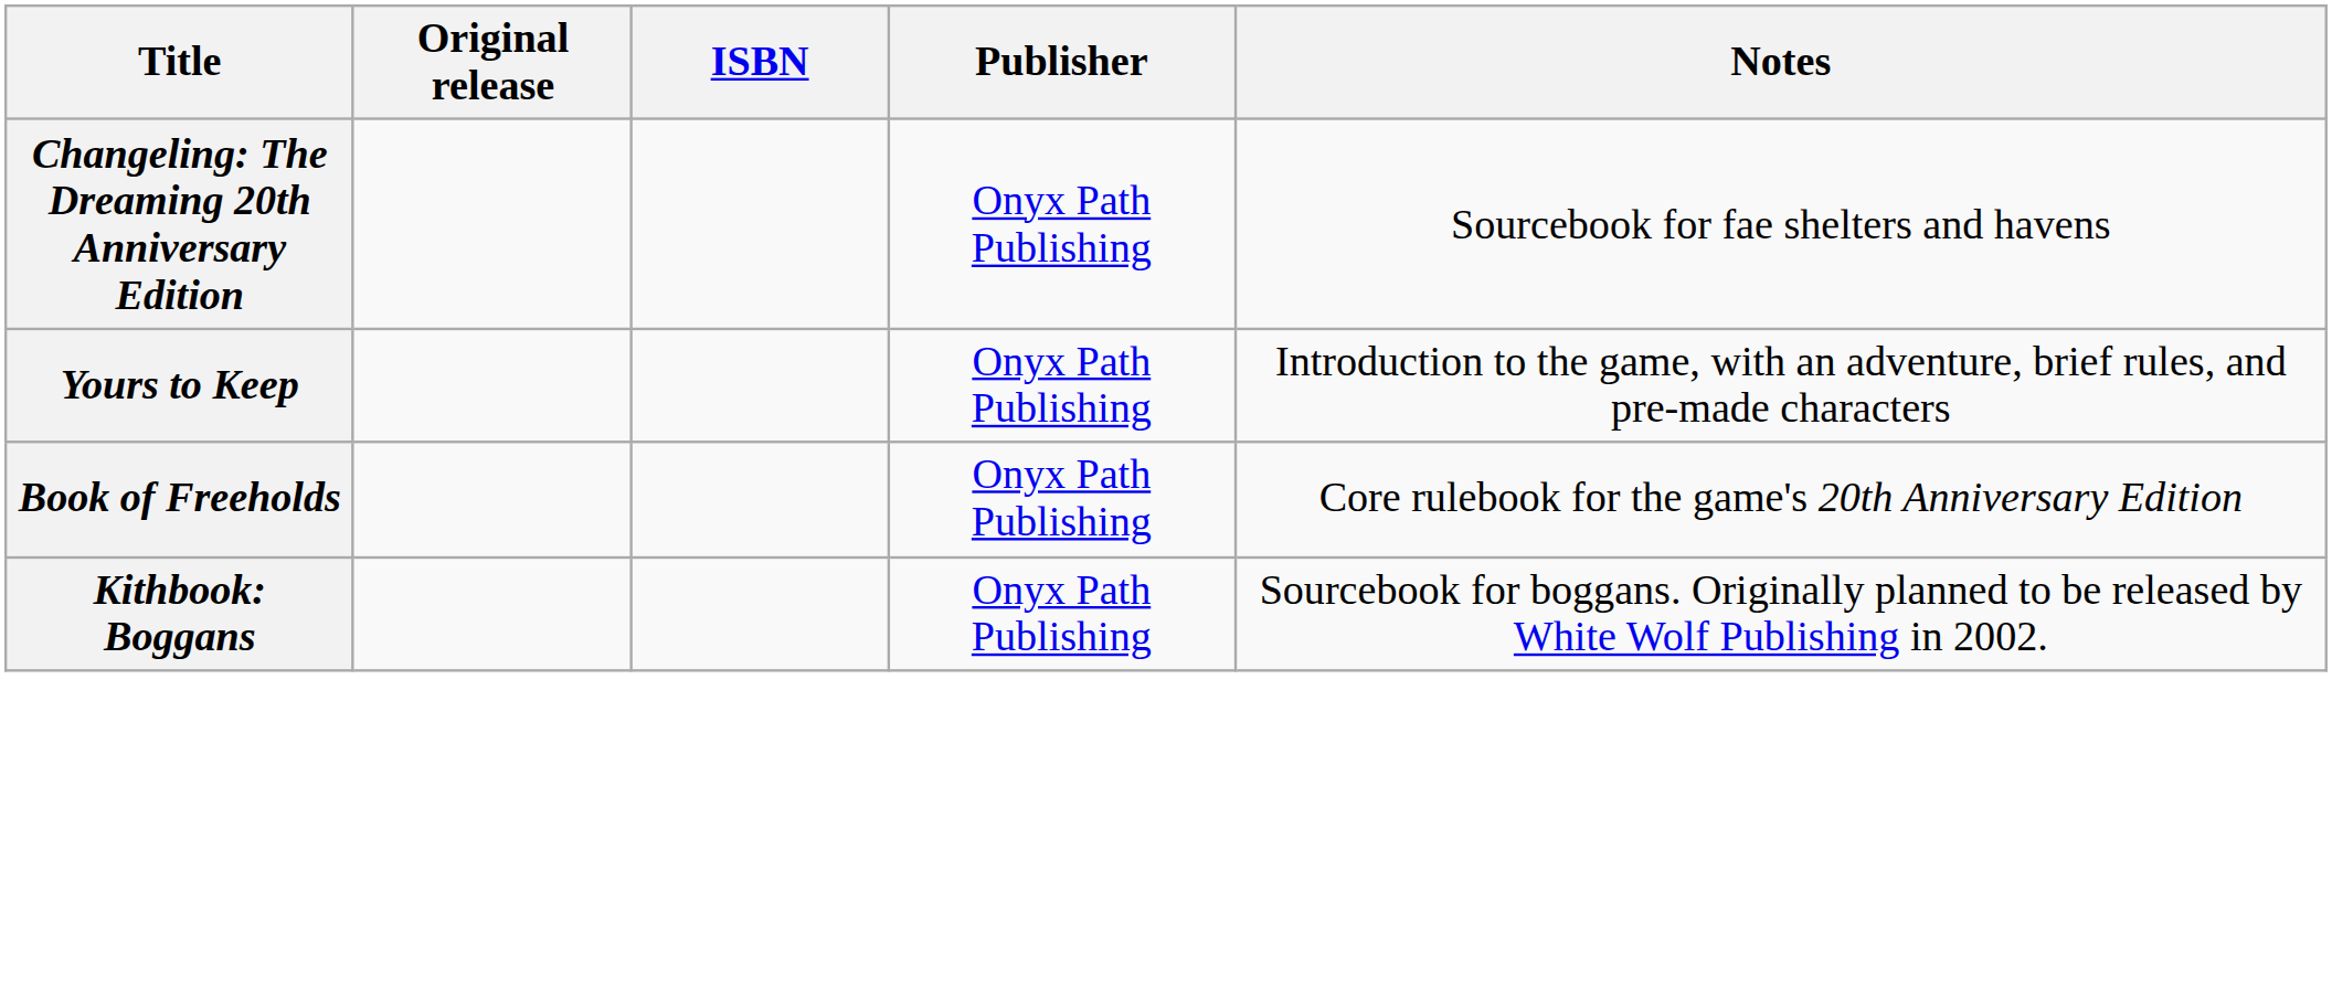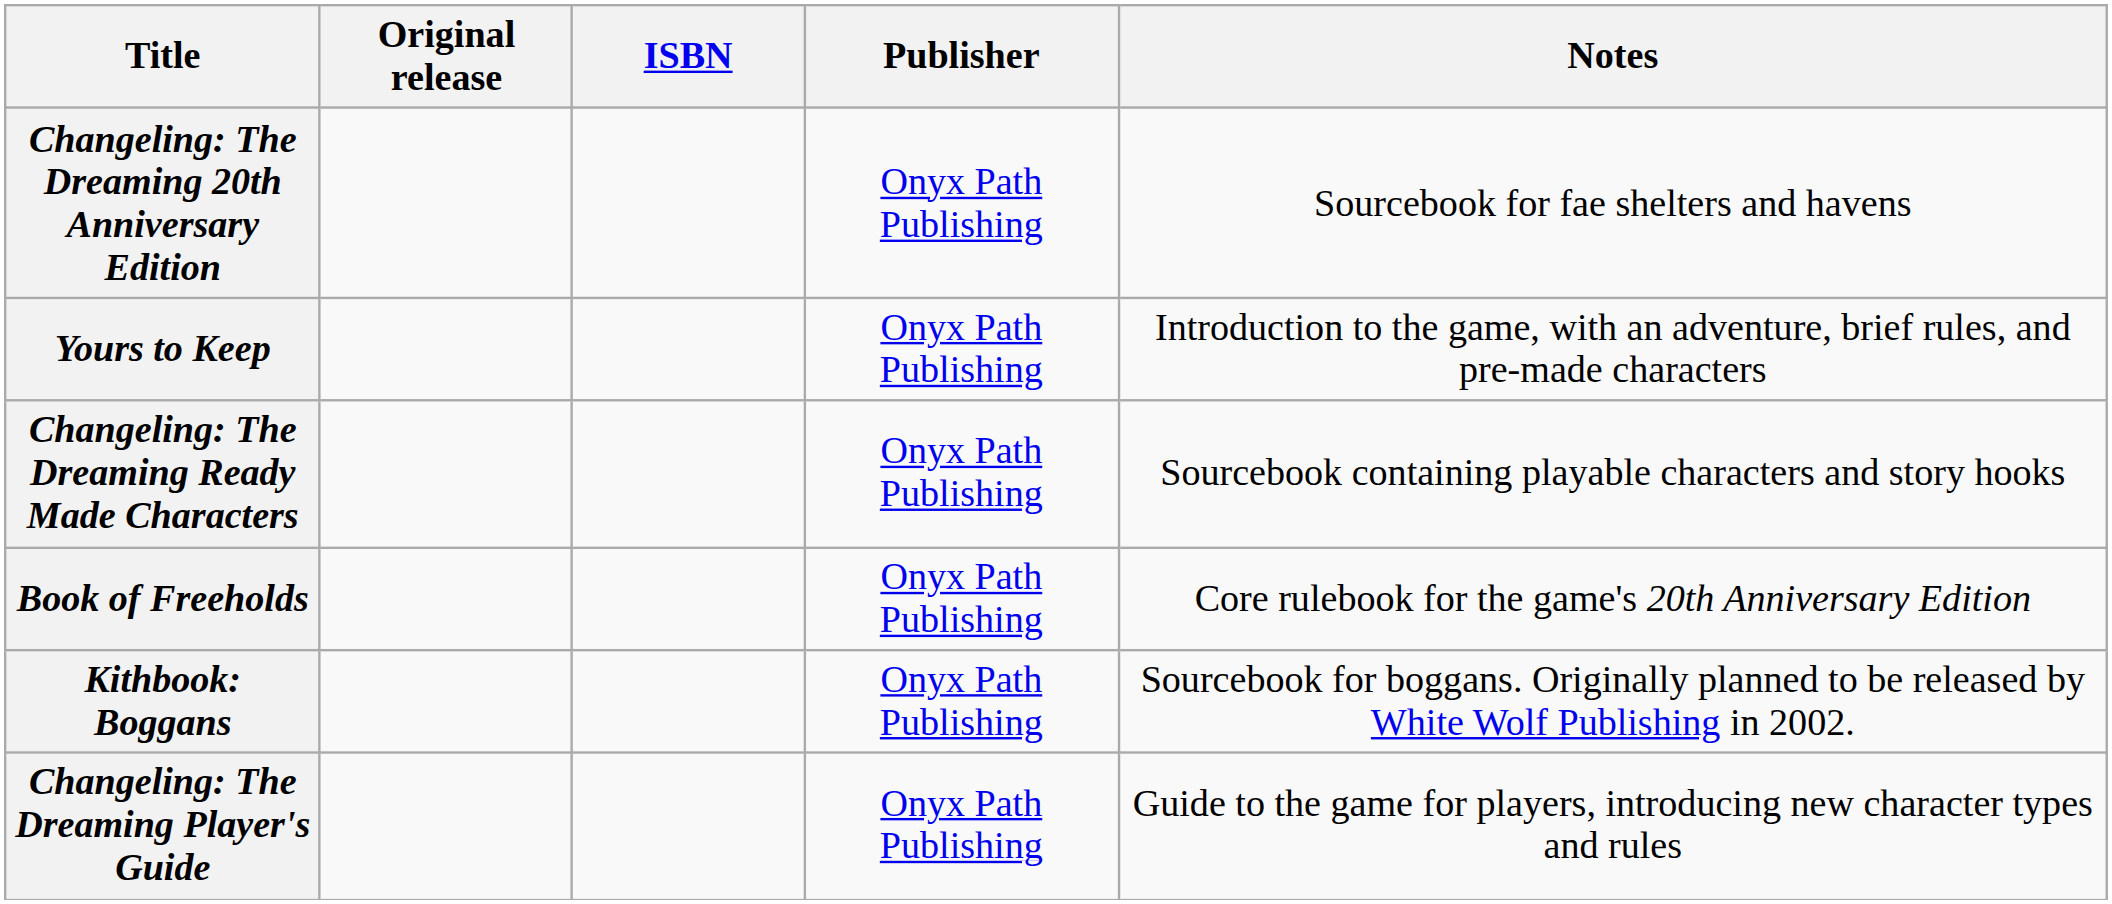+ row: Changeling: The Dreaming Ready Made Characters | Onyx Path Publishing | Sourcebook containing playable characters and story hooks
+ row: Changeling: The Dreaming Player's Guide | Onyx Path Publishing | Guide to the game for players, introducing new character types and rules
